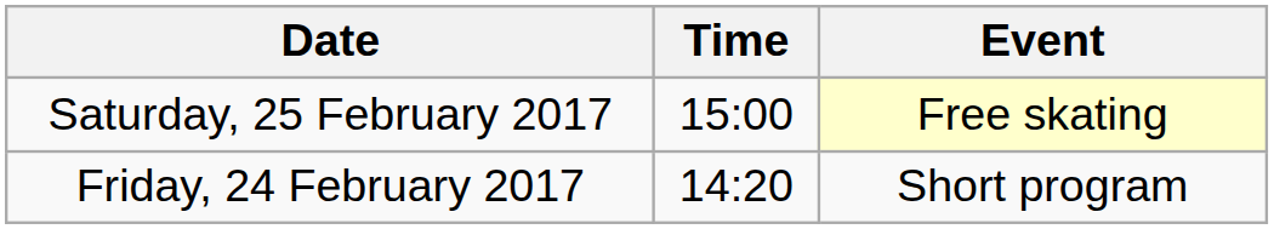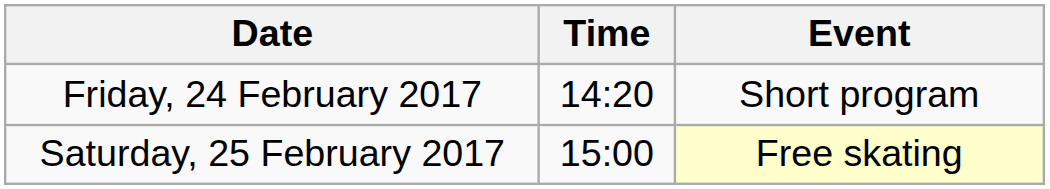rows swapped: Friday, 24 February 2017 <-> Saturday, 25 February 2017
